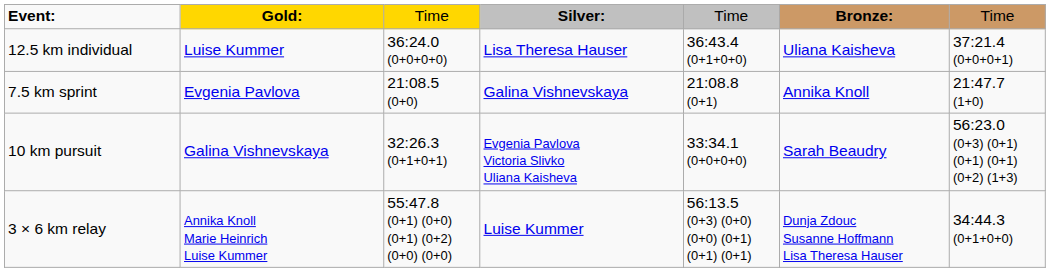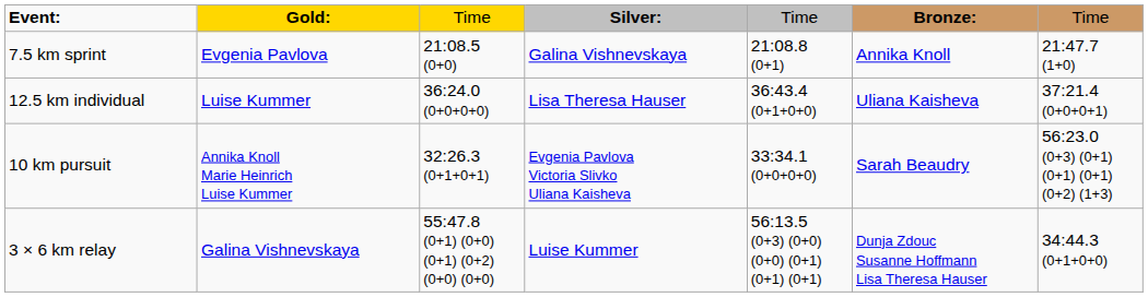rows swapped: 12.5 km individual <-> 7.5 km sprint
10 km pursuit | column 2: Galina Vishnevskaya -> Annika Knoll Marie Heinrich Luise Kummer
3 × 6 km relay | column 2: Annika Knoll Marie Heinrich Luise Kummer -> Galina Vishnevskaya
